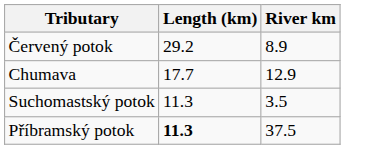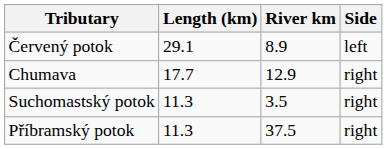+ column: Side | left | right | right | right
Červený potok | Length (km): 29.2 -> 29.1
Příbramský potok | Length (km): bold -> normal
